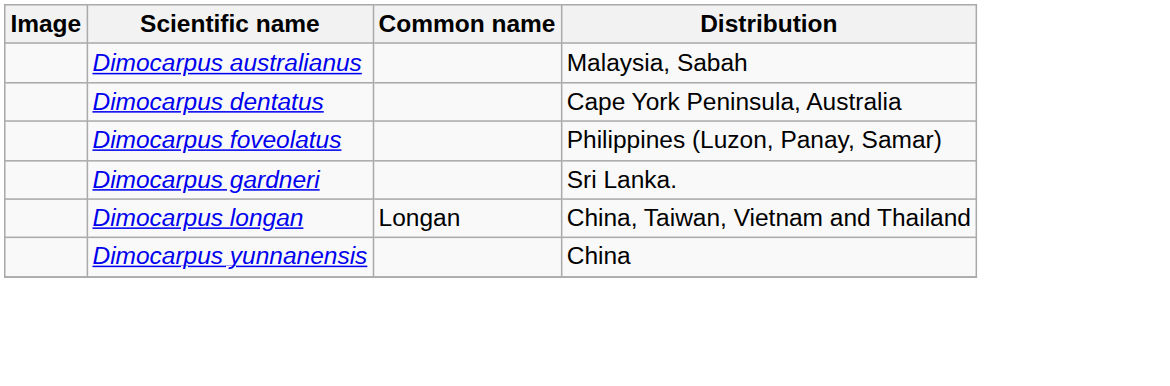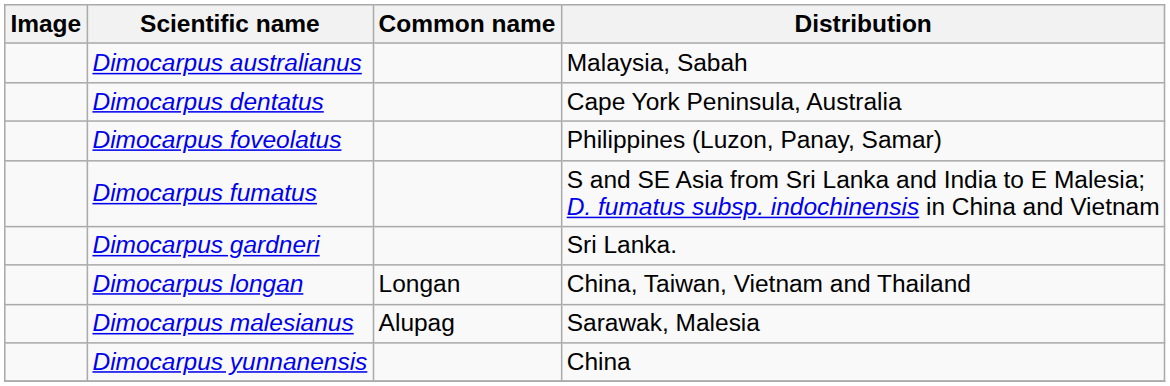+ row: Dimocarpus fumatus | S and SE Asia from Sri Lanka and India to E Malesia; D. fumatus subsp. indochinensis in China and Vietnam
+ row: Dimocarpus malesianus | Alupag | Sarawak, Malesia
